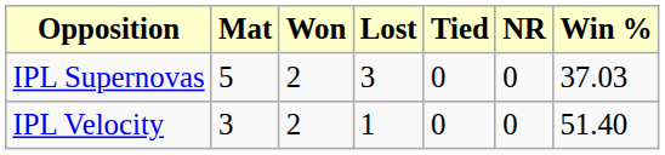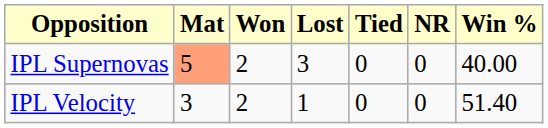IPL Supernovas | Mat: no background -> lightsalmon background
IPL Supernovas | Win %: 37.03 -> 40.00
